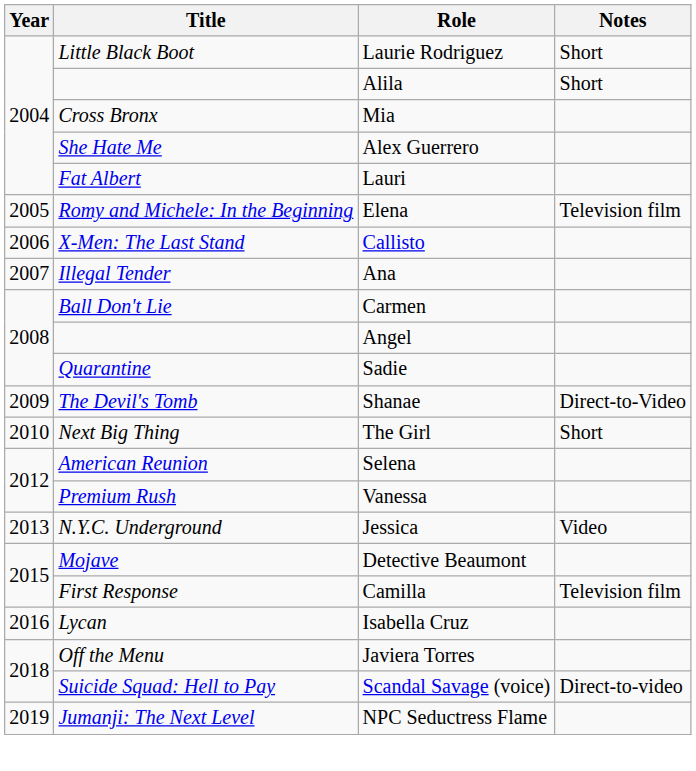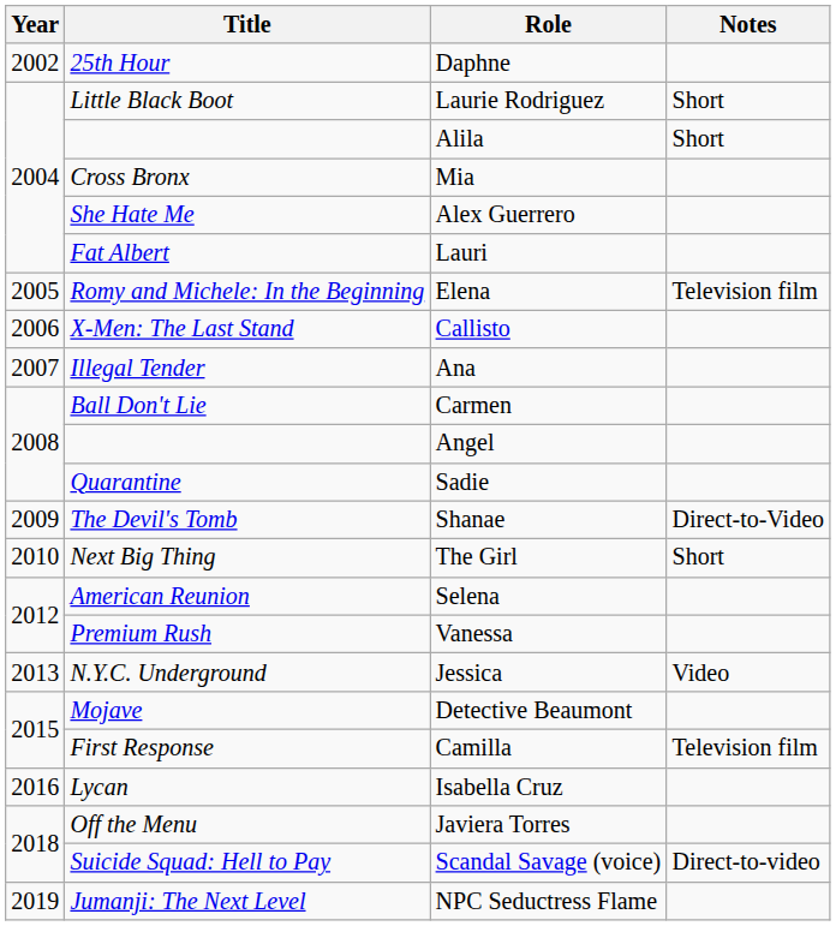+ row: 2002 | 25th Hour | Daphne
